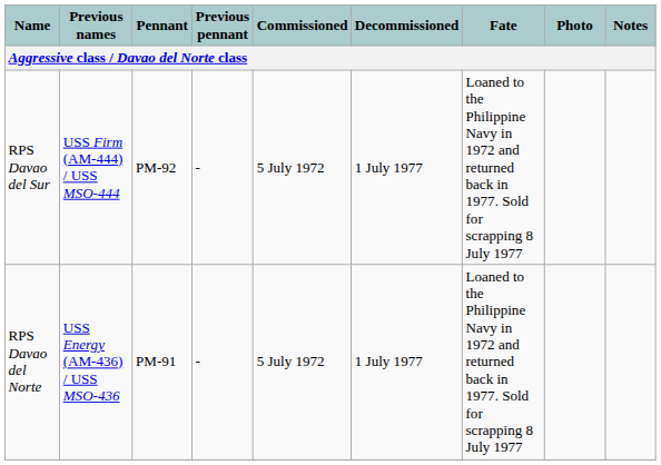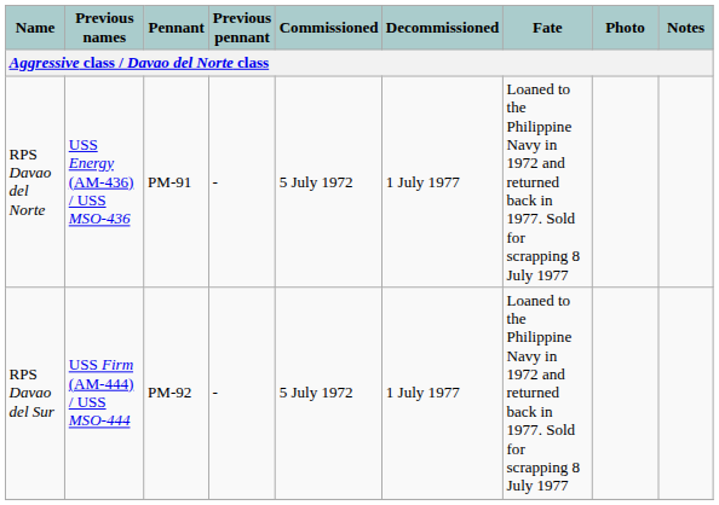rows swapped: RPS Davao del Norte <-> RPS Davao del Sur
